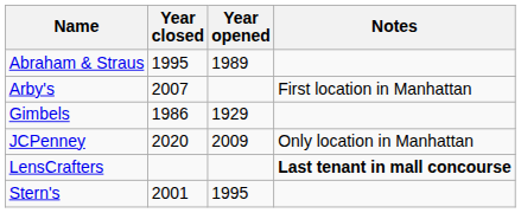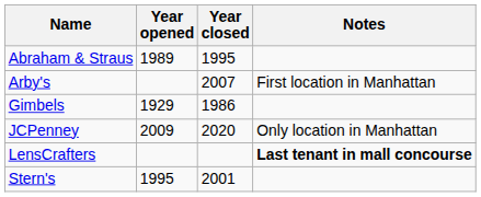columns swapped: Year opened <-> Year closed
